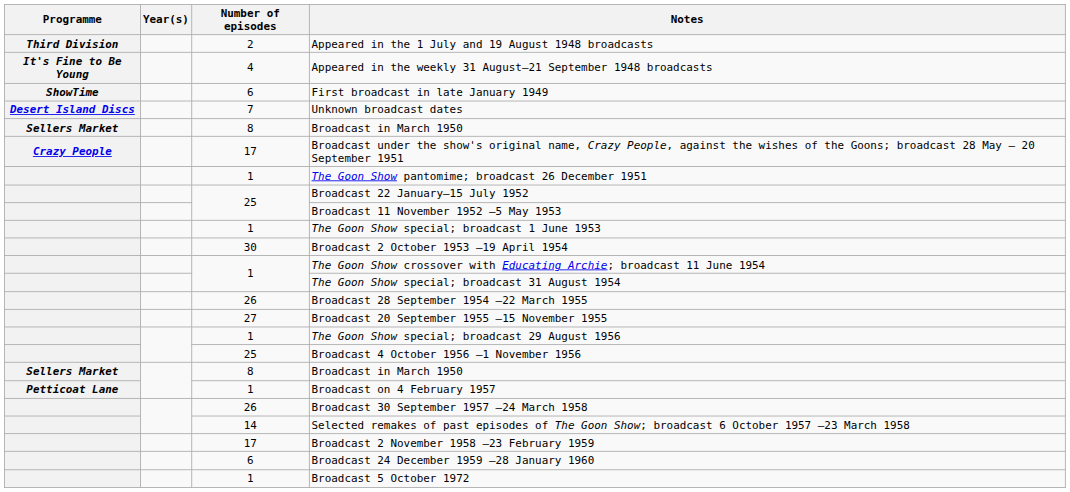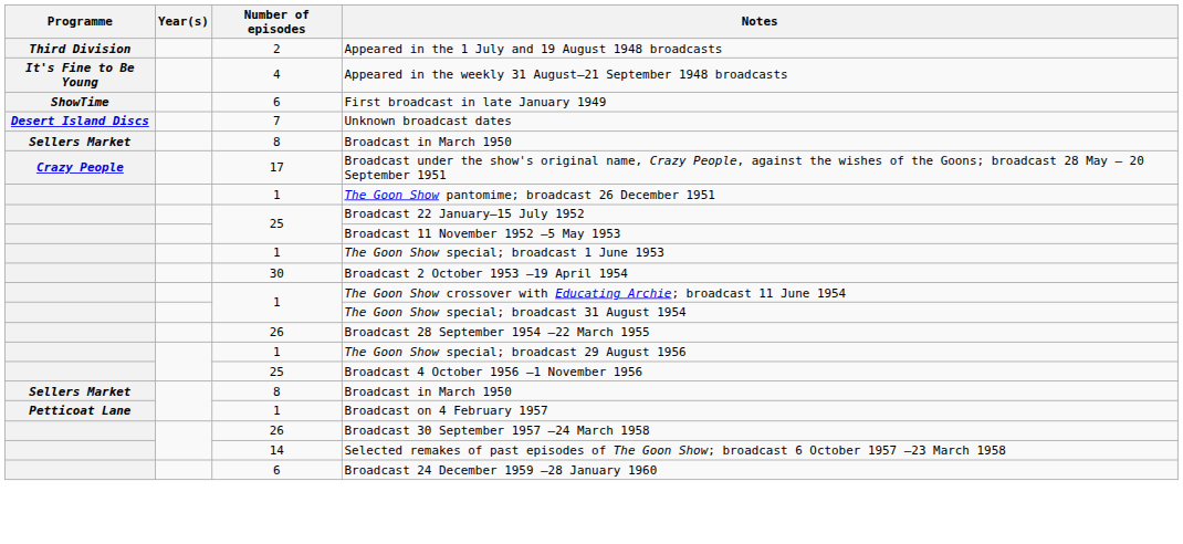- row: 27 | Broadcast 20 September 1955 –15 November 1955
- row: 17 | Broadcast 2 November 1958 –23 February 1959
- row: 1 | Broadcast 5 October 1972
